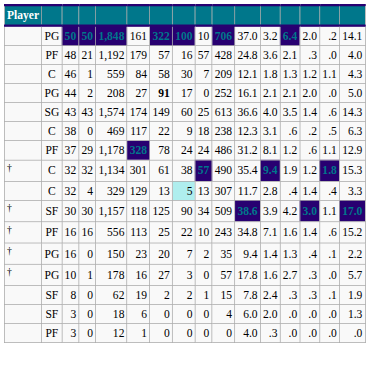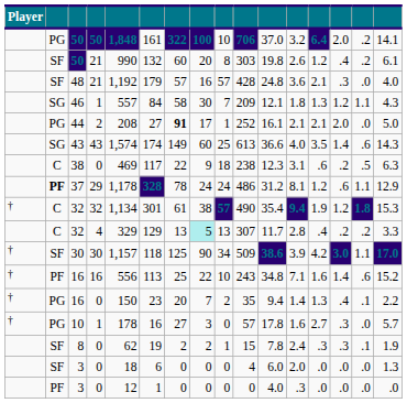+ row: SF | 50 | 21 | 990 | 132 | 60 | 20 | 8 | 303 | 19.8 | 2.6 | 1.2 | .4 | .2 | 6.1
48 | column 2: PF -> SF
46 | column 2: C -> SG
46 | column 5: 559 -> 557
44 | column 9: 0 -> 1
37 | column 2: normal -> bold
32 / 4 | column 14: 1.4 -> .2
32 / 4 | column 15: .4 -> .2
